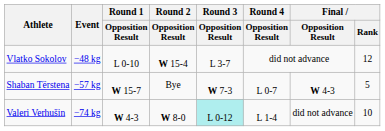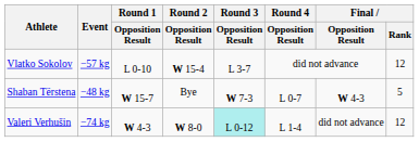Vlatko Sokolov | Event: −48 kg -> −57 kg
Shaban Tërstena | Event: −57 kg -> −48 kg
Valeri Verhušin | Final / Rank: 10 -> 12
